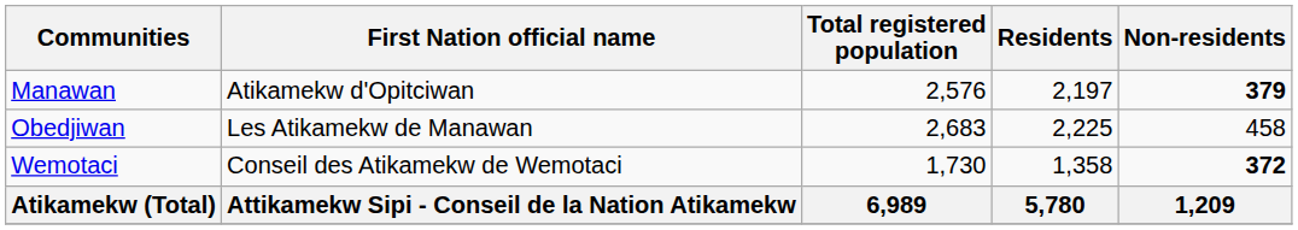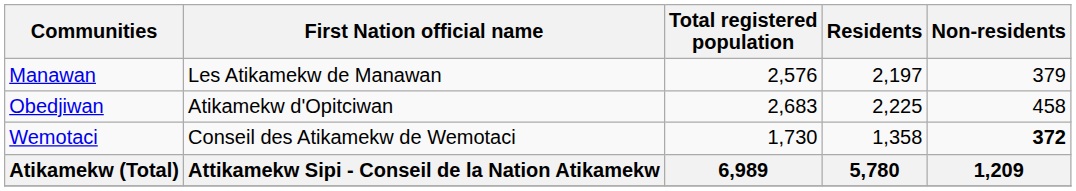Manawan | First Nation official name: Atikamekw d'Opitciwan -> Les Atikamekw de Manawan
Manawan | Non-residents: bold -> normal
Obedjiwan | First Nation official name: Les Atikamekw de Manawan -> Atikamekw d'Opitciwan
